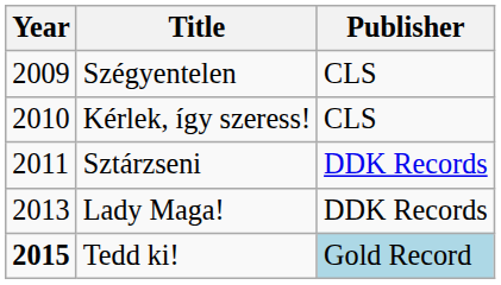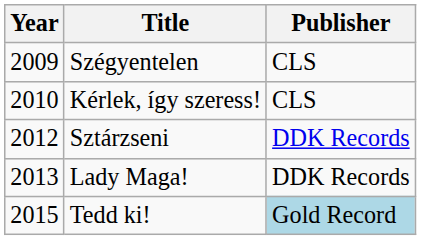Sztárzseni | Year: 2011 -> 2012
Tedd ki! | Year: bold -> normal
